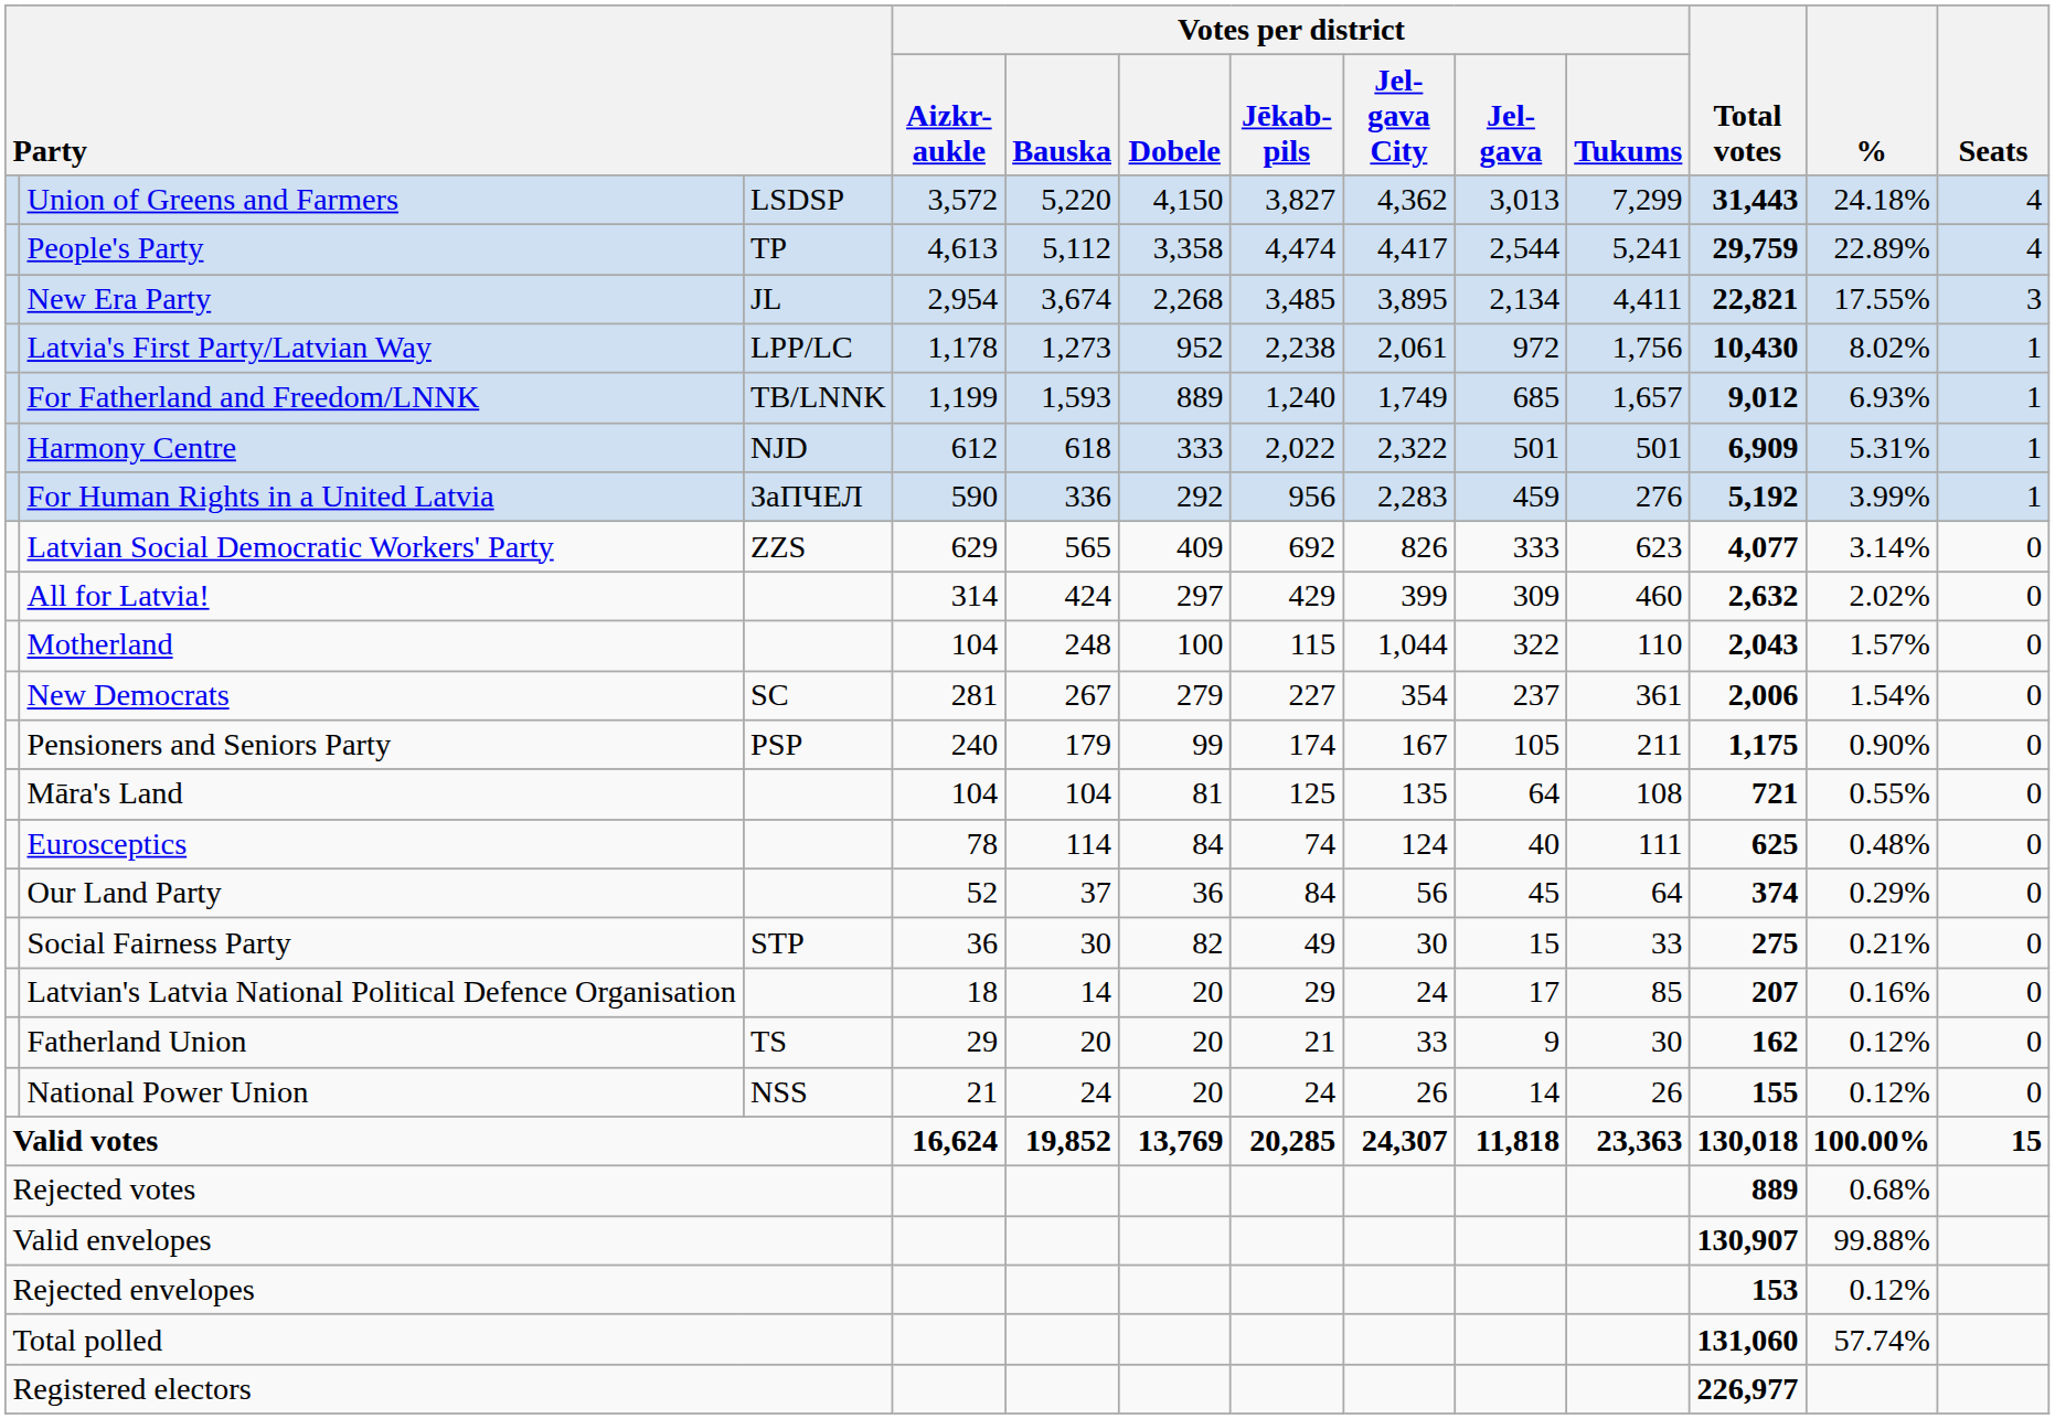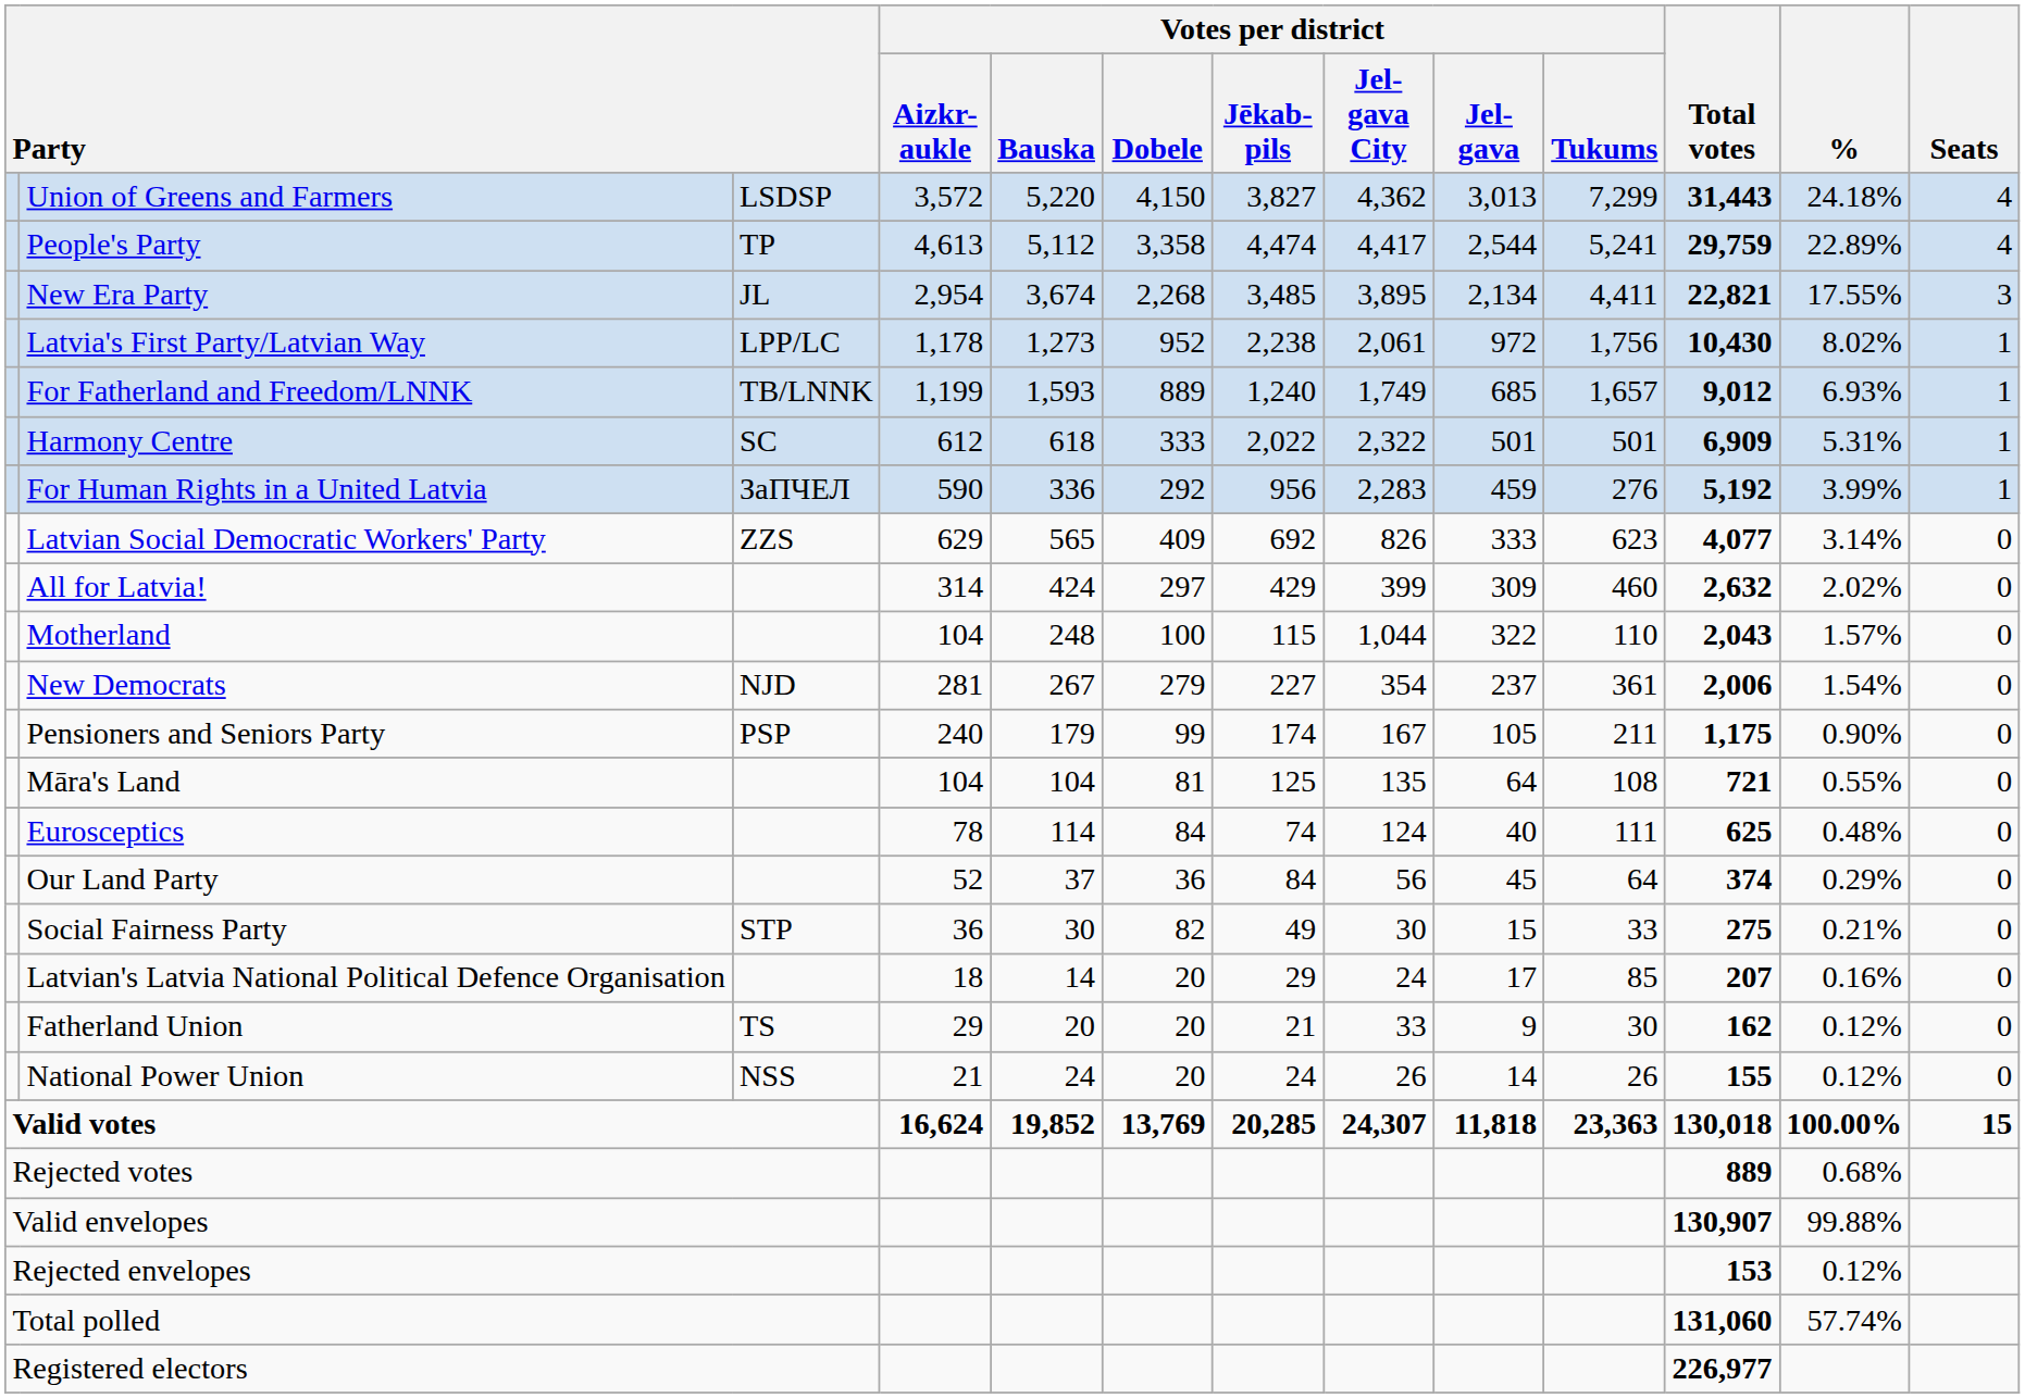Harmony Centre | column 3: NJD -> SC
New Democrats | column 3: SC -> NJD
